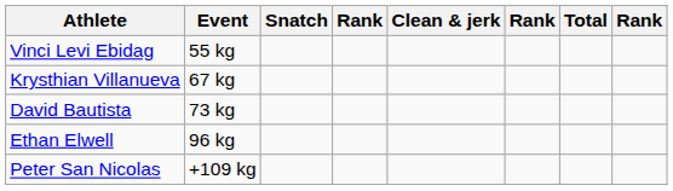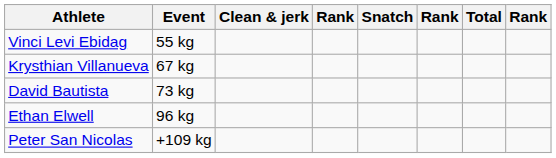columns swapped: Snatch <-> Clean & jerk
